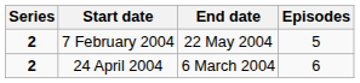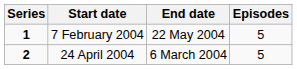7 February 2004 | Series: 2 -> 1
24 April 2004 | Episodes: 6 -> 5
